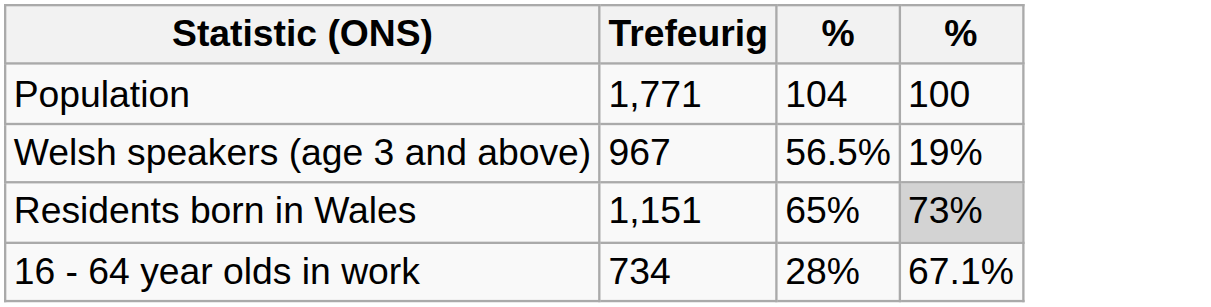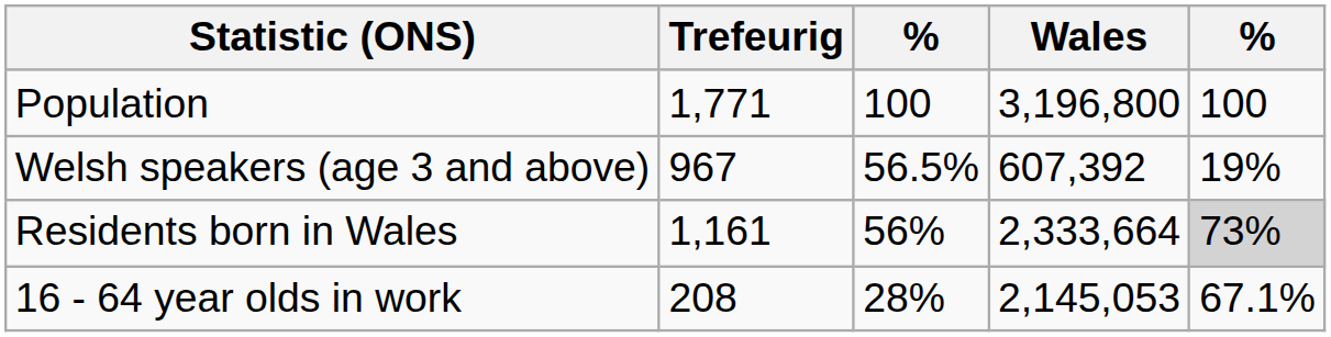+ column: Wales | 3,196,800 | 607,392 | 2,333,664 | 2,145,053
Population | column 3: 104 -> 100
Residents born in Wales | Trefeurig: 1,151 -> 1,161
Residents born in Wales | column 3: 65% -> 56%
16 - 64 year olds in work | Trefeurig: 734 -> 208
